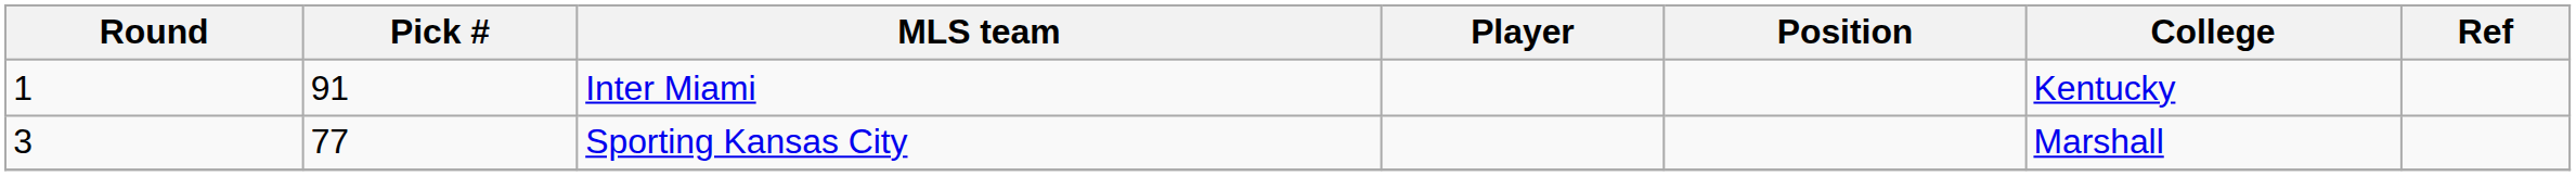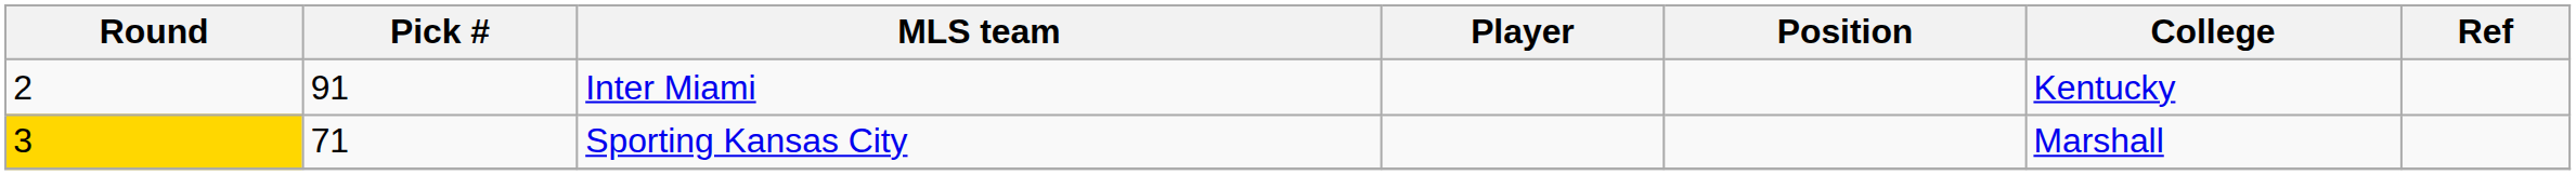Inter Miami | Round: 1 -> 2
Sporting Kansas City | Round: no background -> gold background
Sporting Kansas City | Pick #: 77 -> 71
